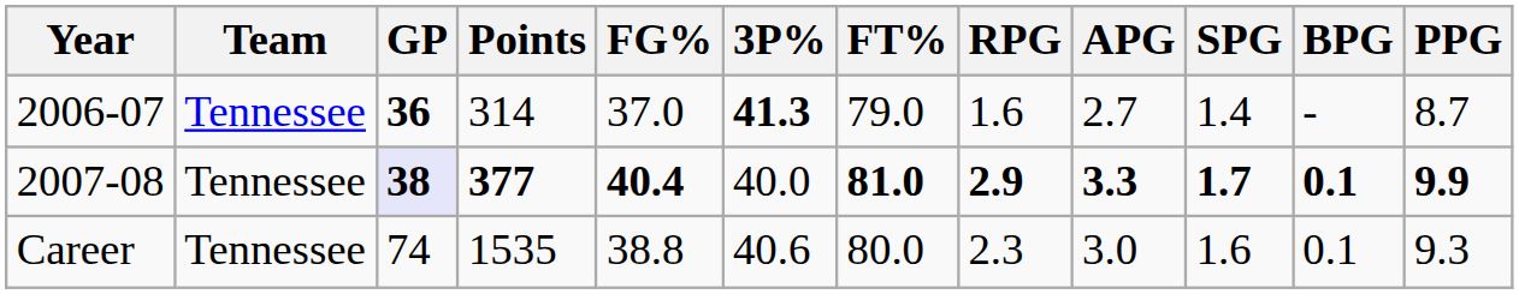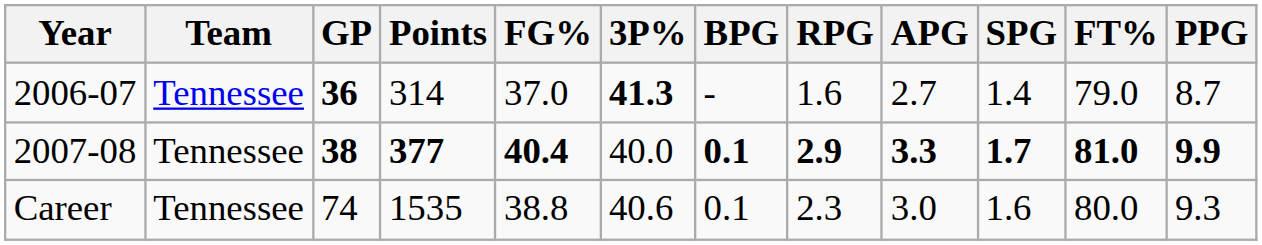columns swapped: FT% <-> BPG
2007-08 | GP: lavender background -> no background
